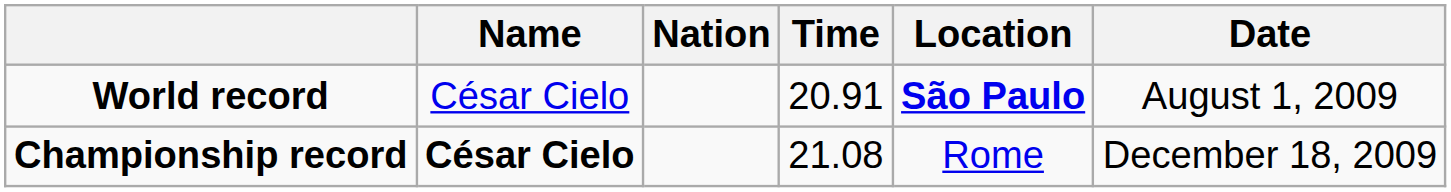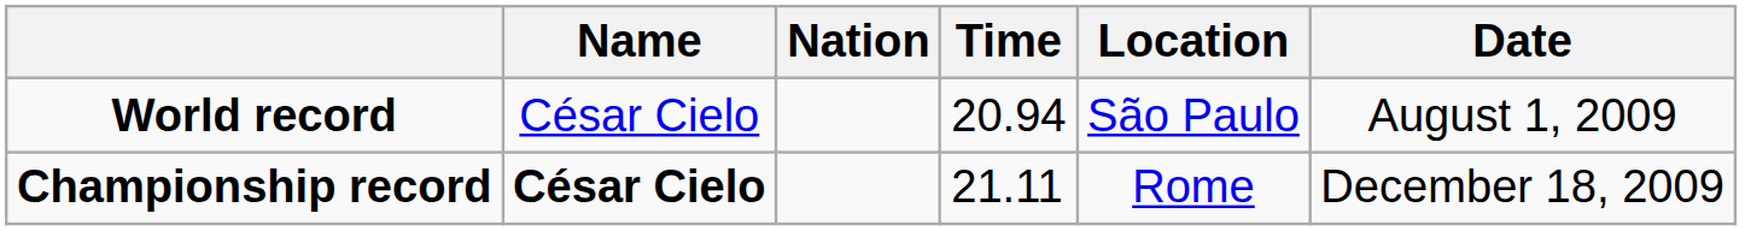World record | Time: 20.91 -> 20.94
World record | Location: bold -> normal
Championship record | Time: 21.08 -> 21.11
